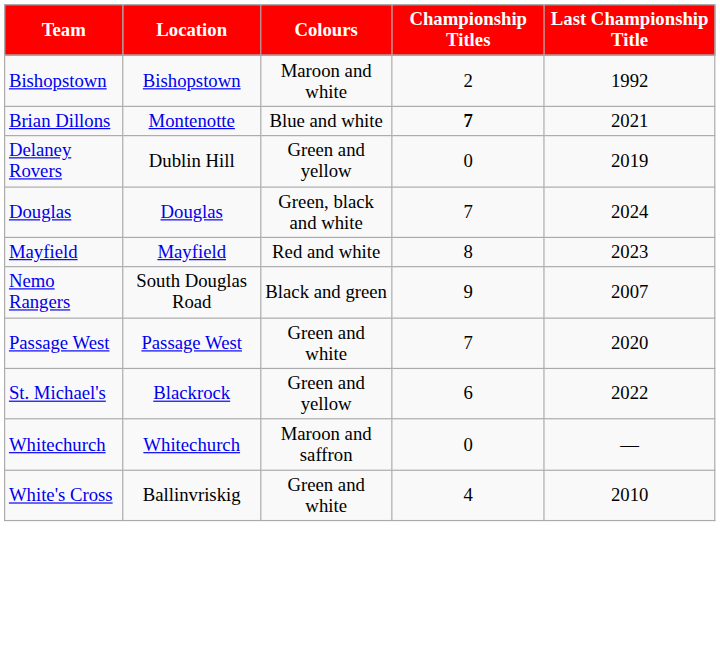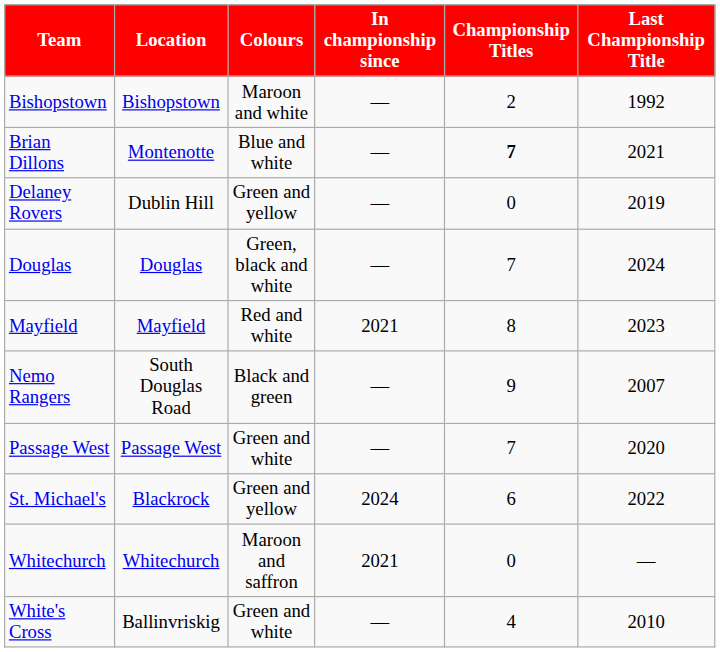+ column: In championship since | — | — | — | — | 2021 | — | — | 2024 | 2021 | —
